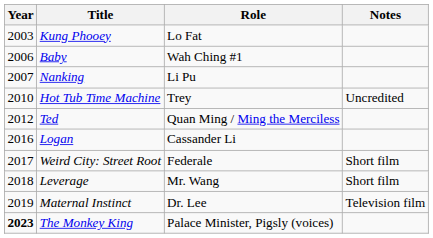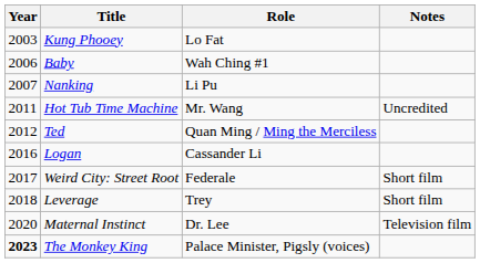Hot Tub Time Machine | Year: 2010 -> 2011
Hot Tub Time Machine | Role: Trey -> Mr. Wang
Leverage | Role: Mr. Wang -> Trey
Maternal Instinct | Year: 2019 -> 2020
